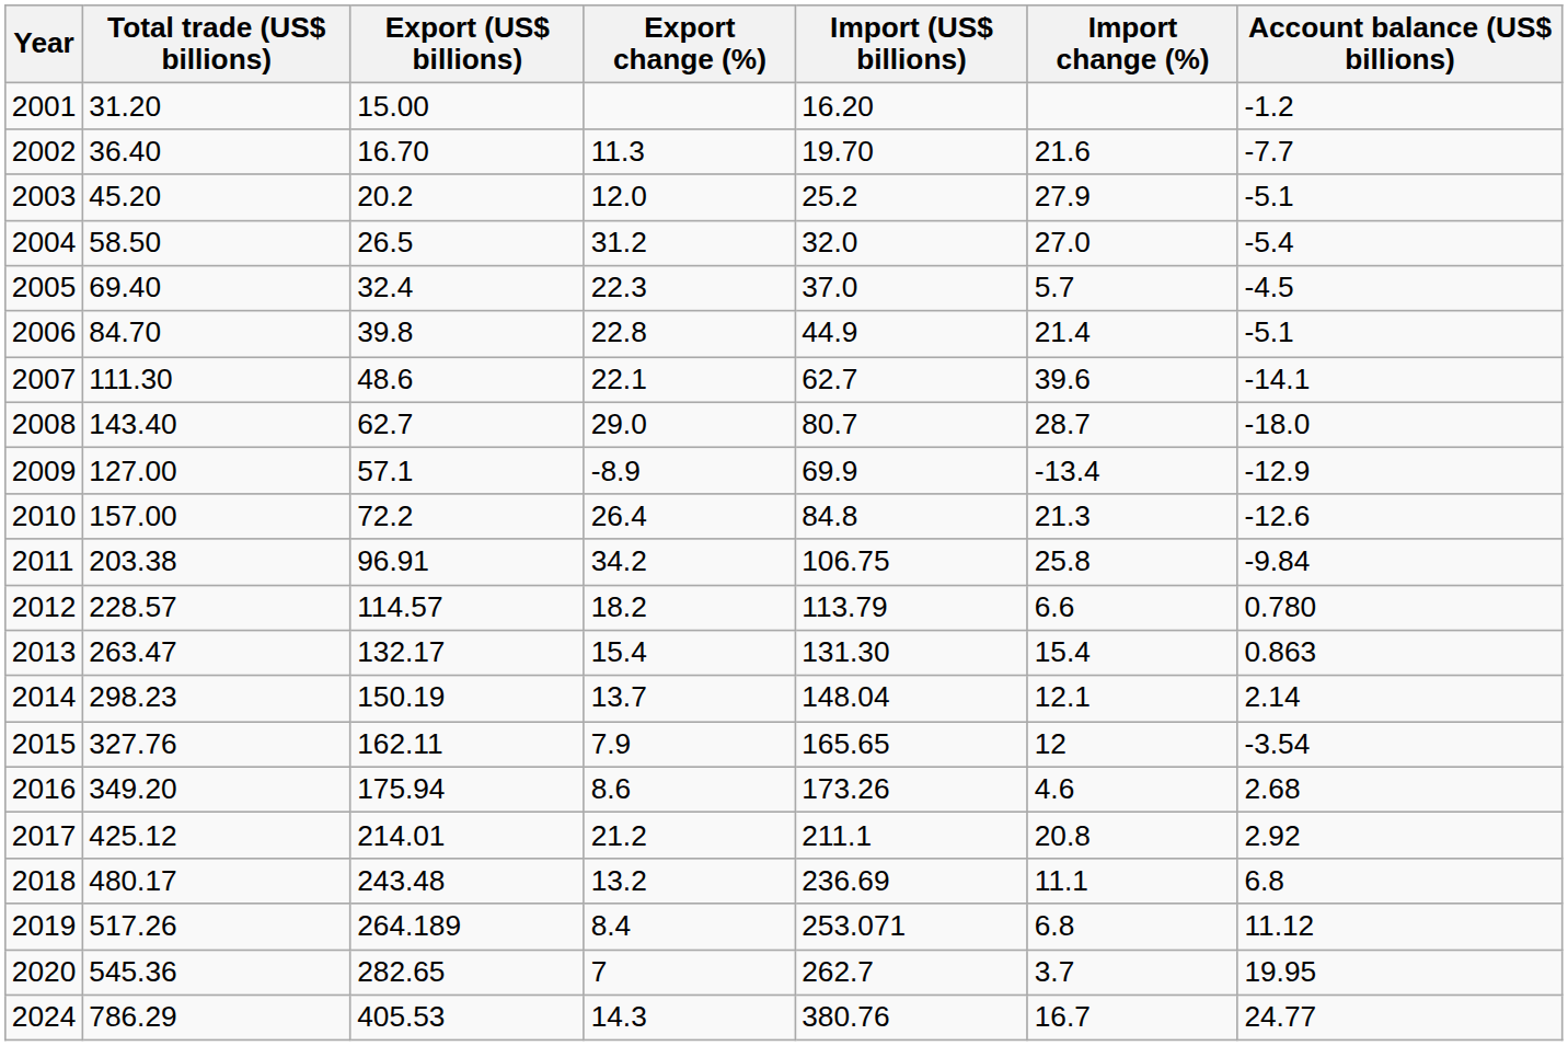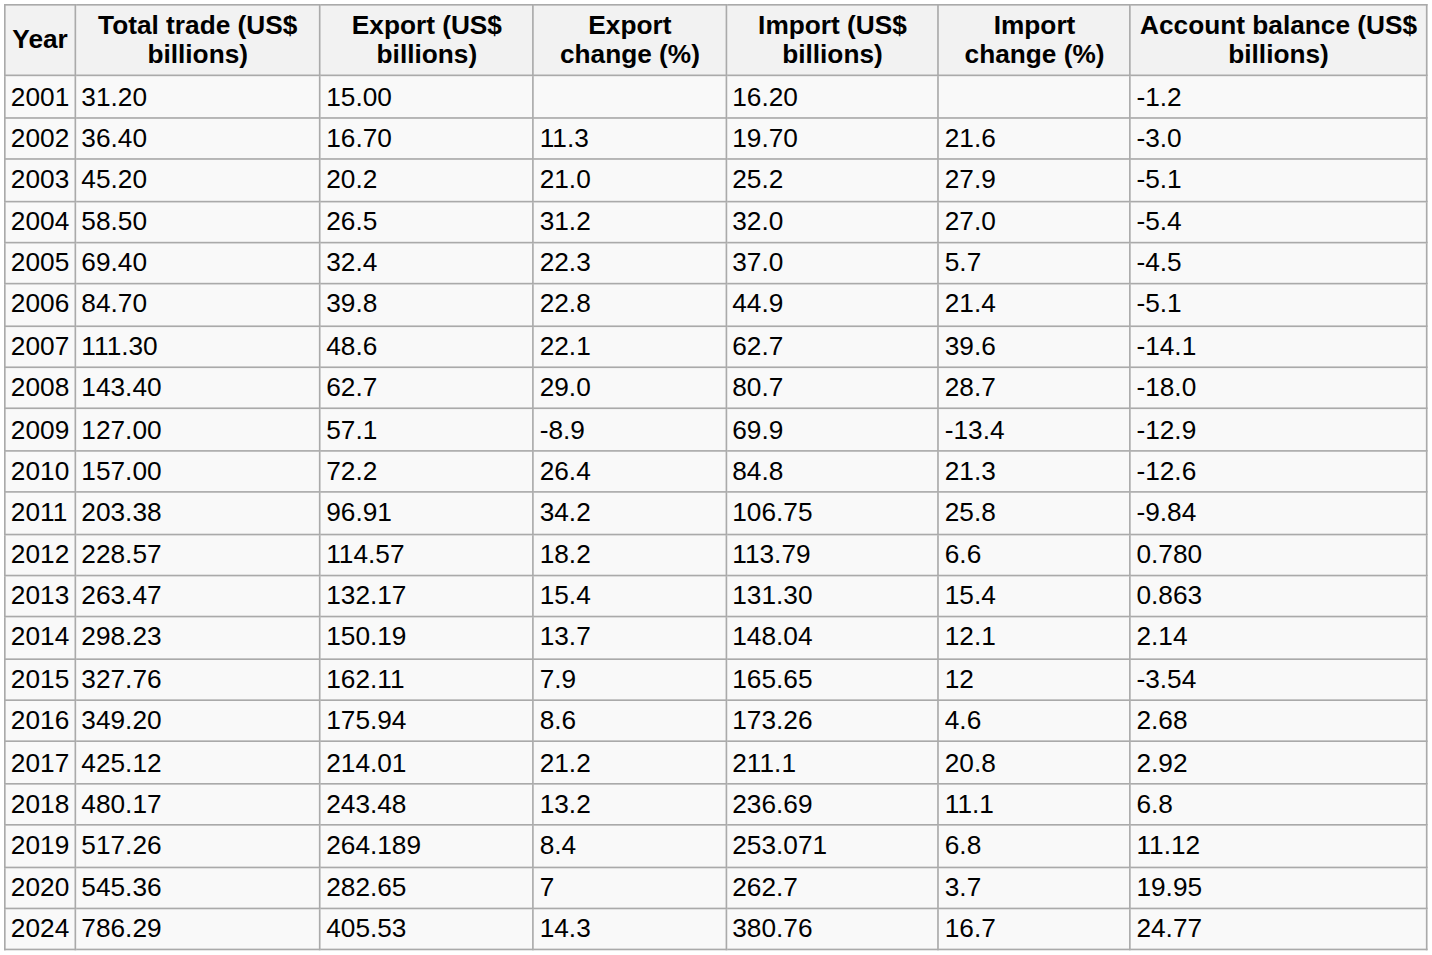2002 | Account balance (US$ billions): -7.7 -> -3.0
2003 | Export change (%): 12.0 -> 21.0
